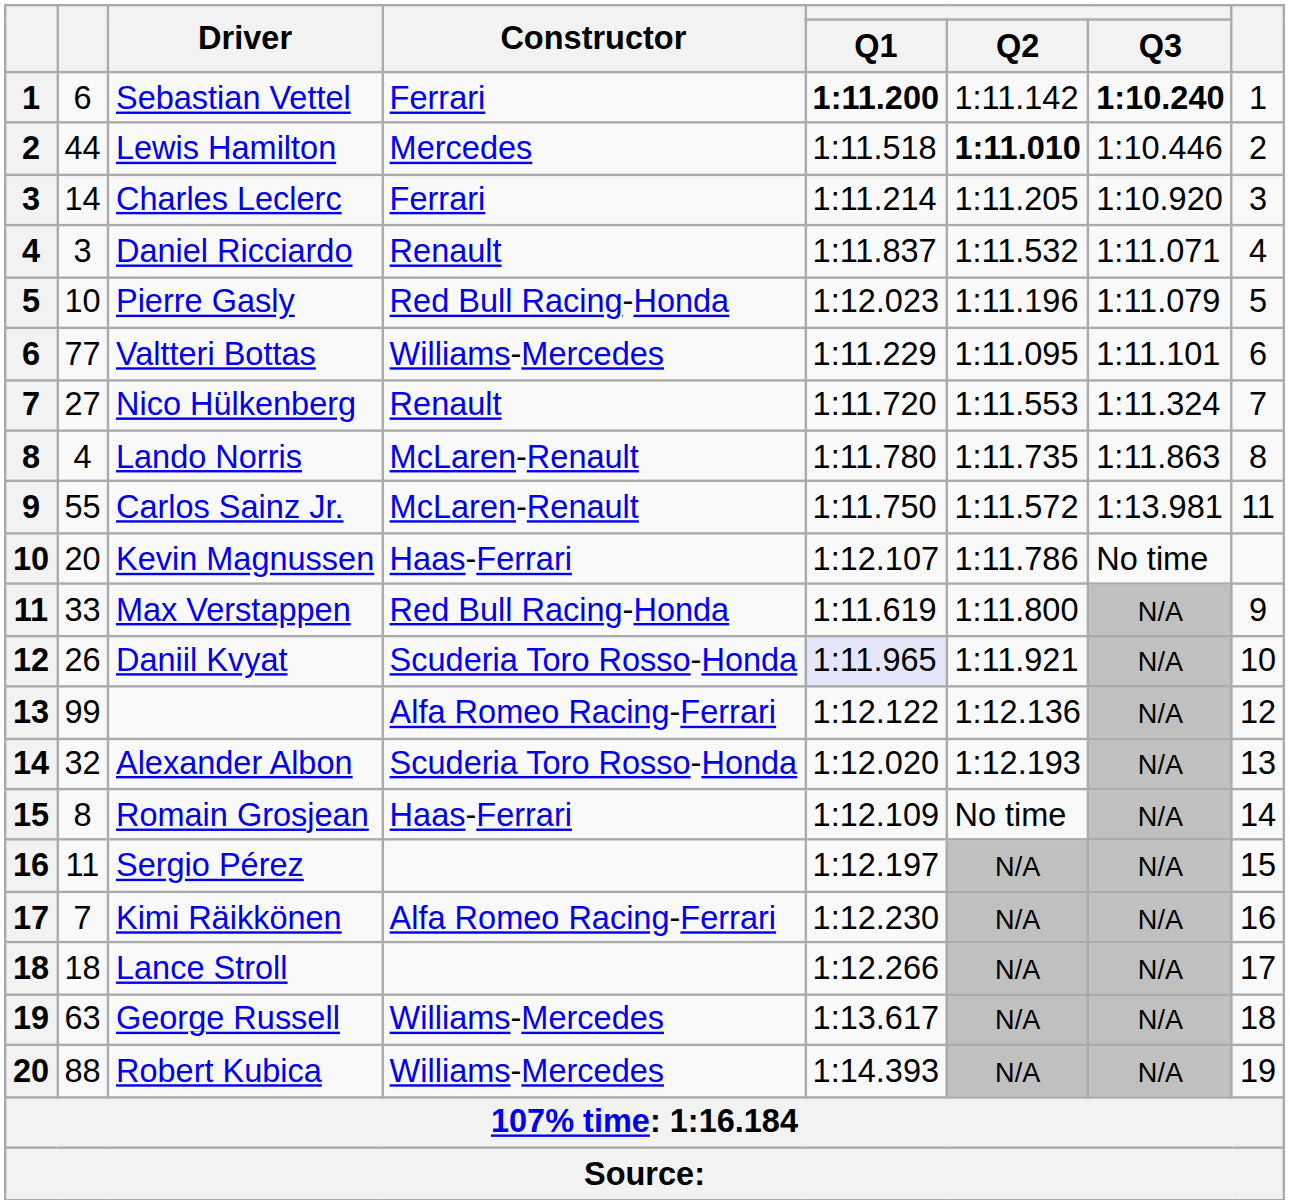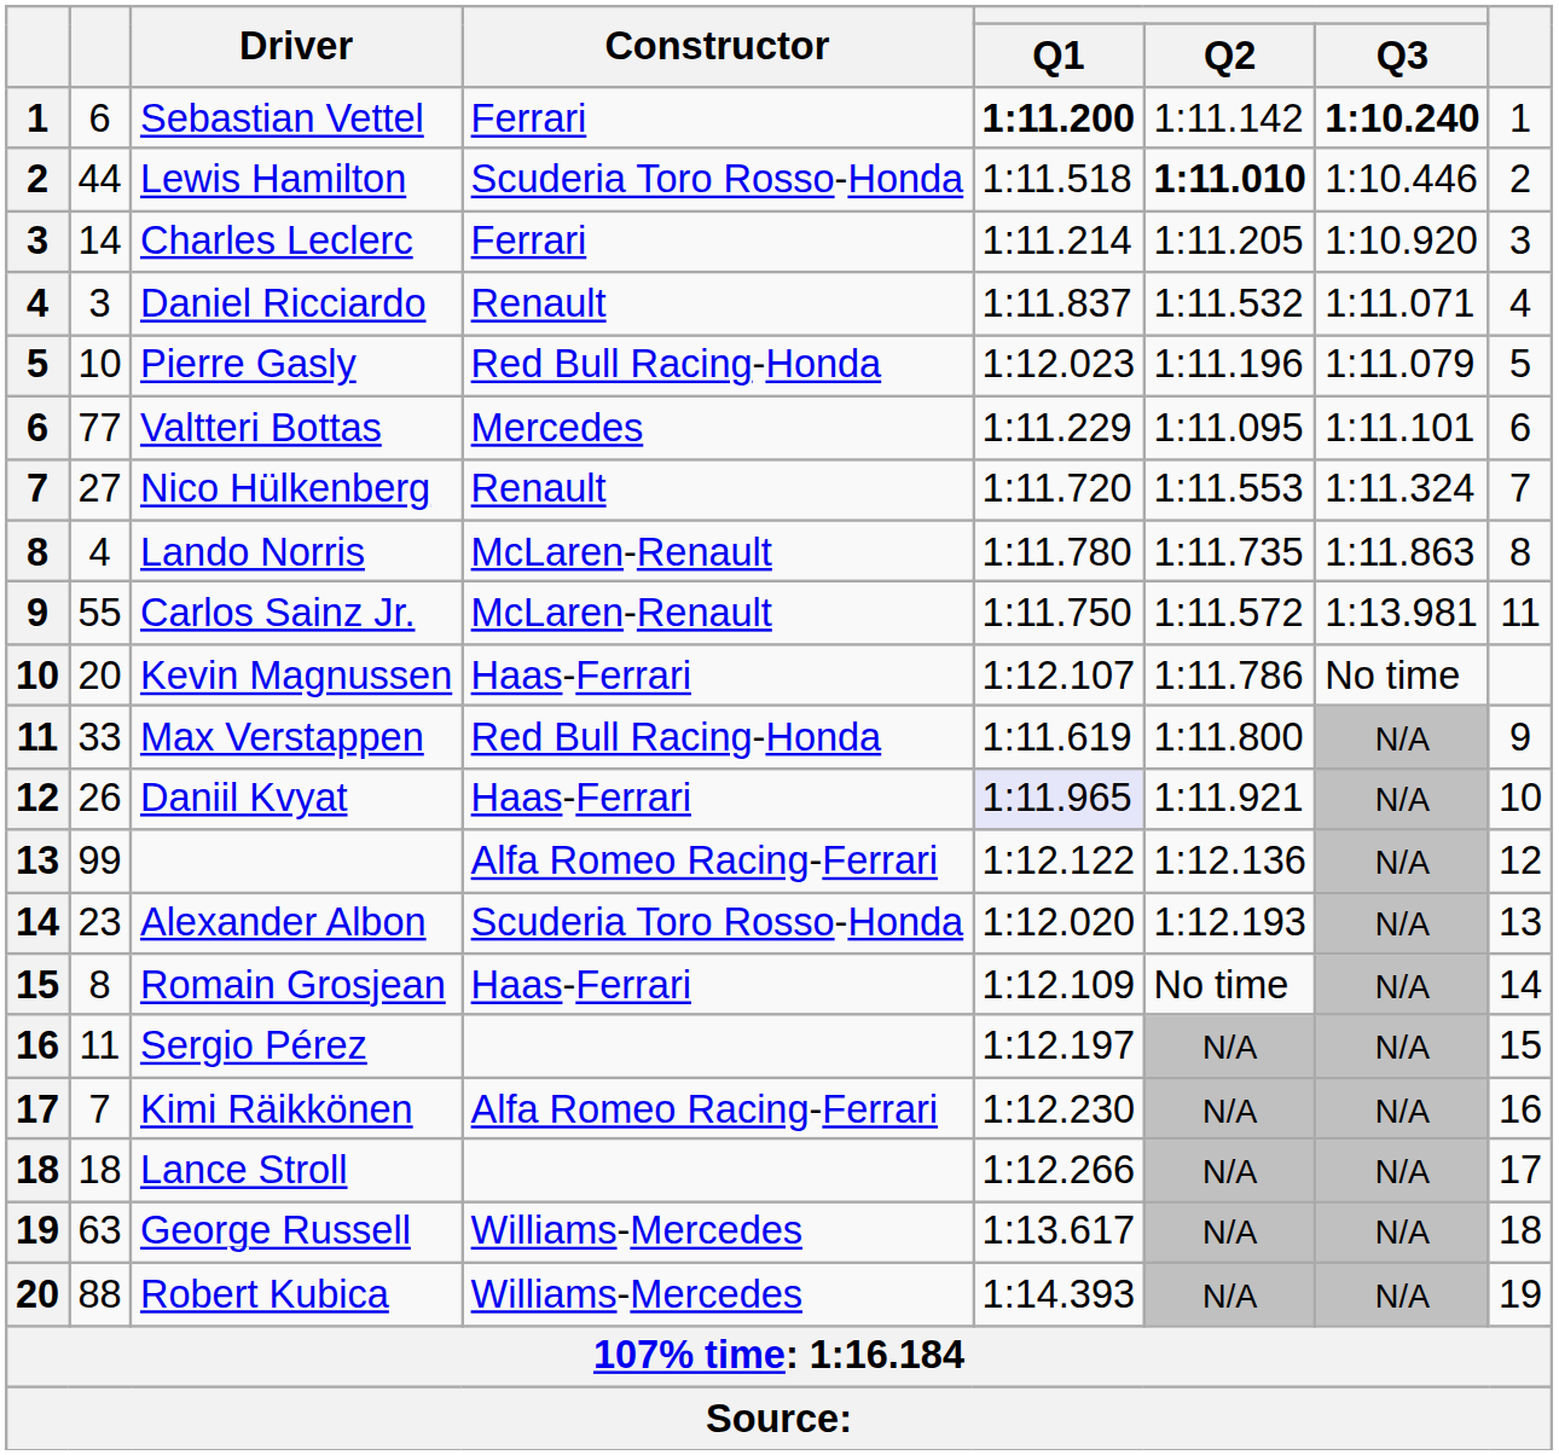Lewis Hamilton | Constructor: Mercedes -> Scuderia Toro Rosso-Honda
Valtteri Bottas | Constructor: Williams-Mercedes -> Mercedes
Daniil Kvyat | Constructor: Scuderia Toro Rosso-Honda -> Haas-Ferrari
Alexander Albon | column 2: 32 -> 23
